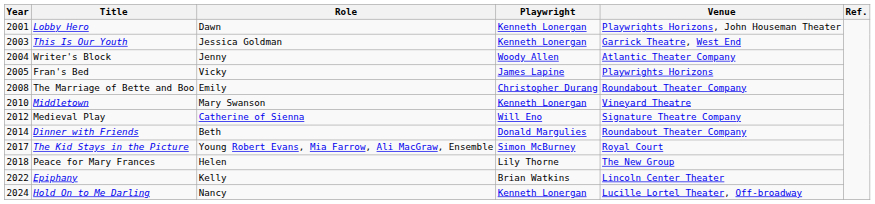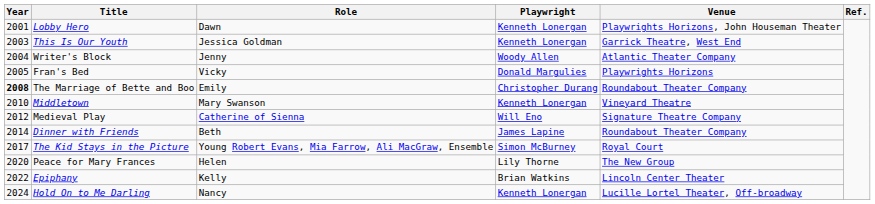Fran's Bed | Playwright: James Lapine -> Donald Margulies
The Marriage of Bette and Boo | Year: normal -> bold
Dinner with Friends | Playwright: Donald Margulies -> James Lapine
Peace for Mary Frances | Year: 2018 -> 2020
